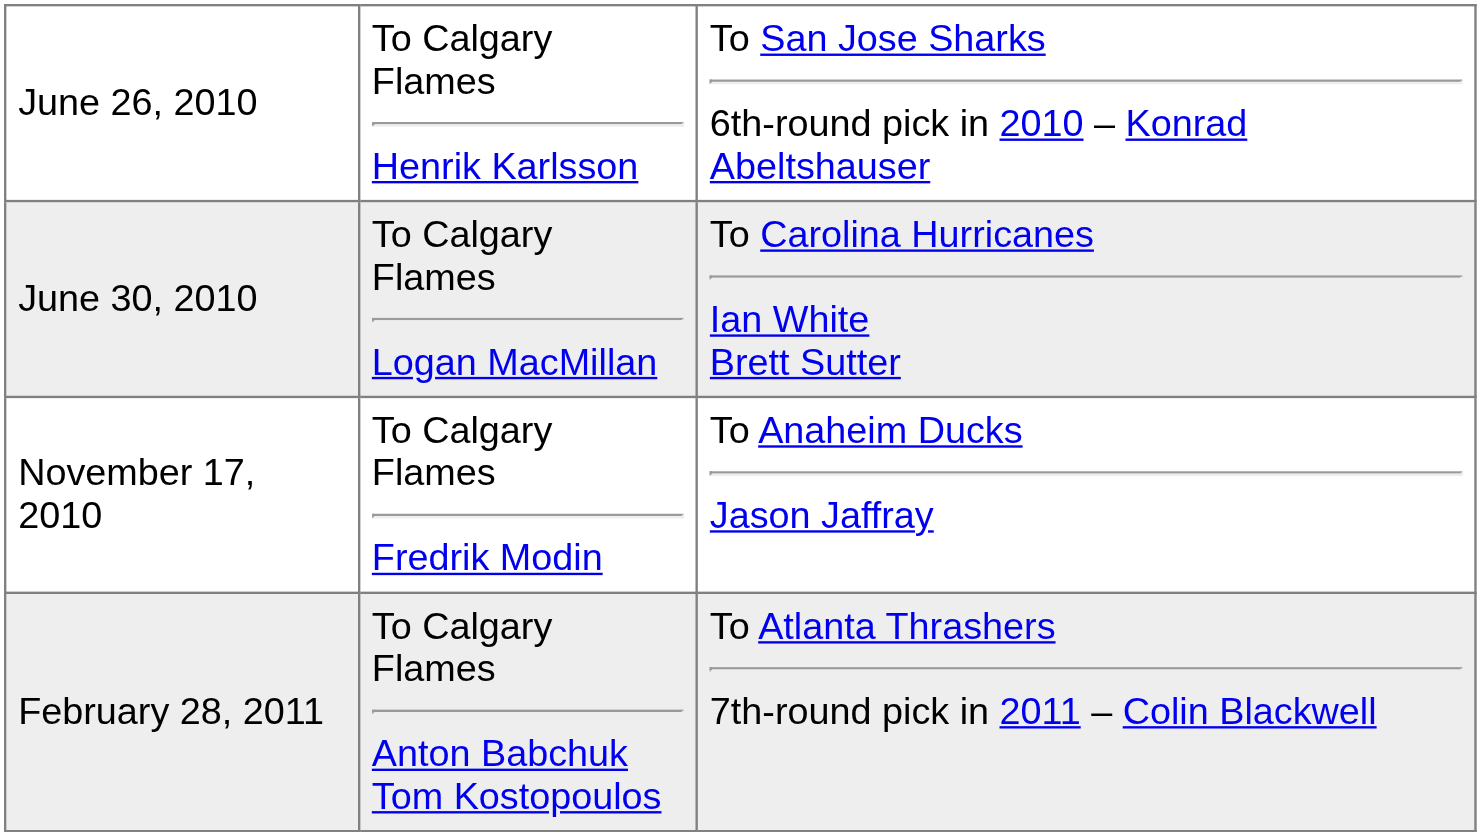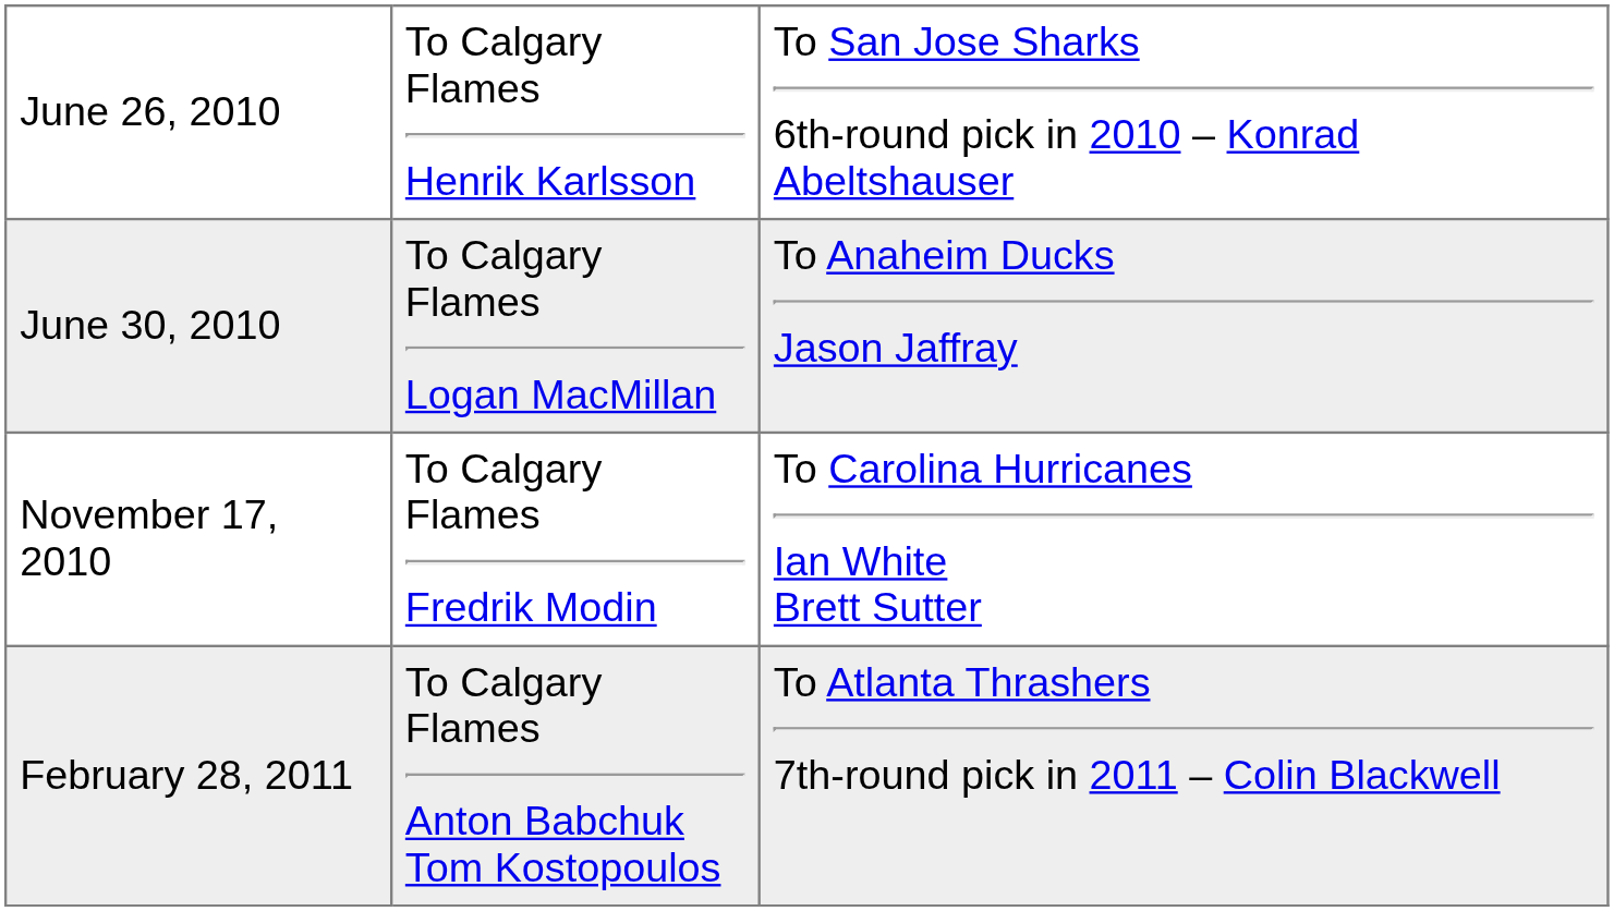June 30, 2010 | column 3: To Carolina Hurricanes Ian White Brett Sutter -> To Anaheim Ducks Jason Jaffray
November 17, 2010 | column 3: To Anaheim Ducks Jason Jaffray -> To Carolina Hurricanes Ian White Brett Sutter
